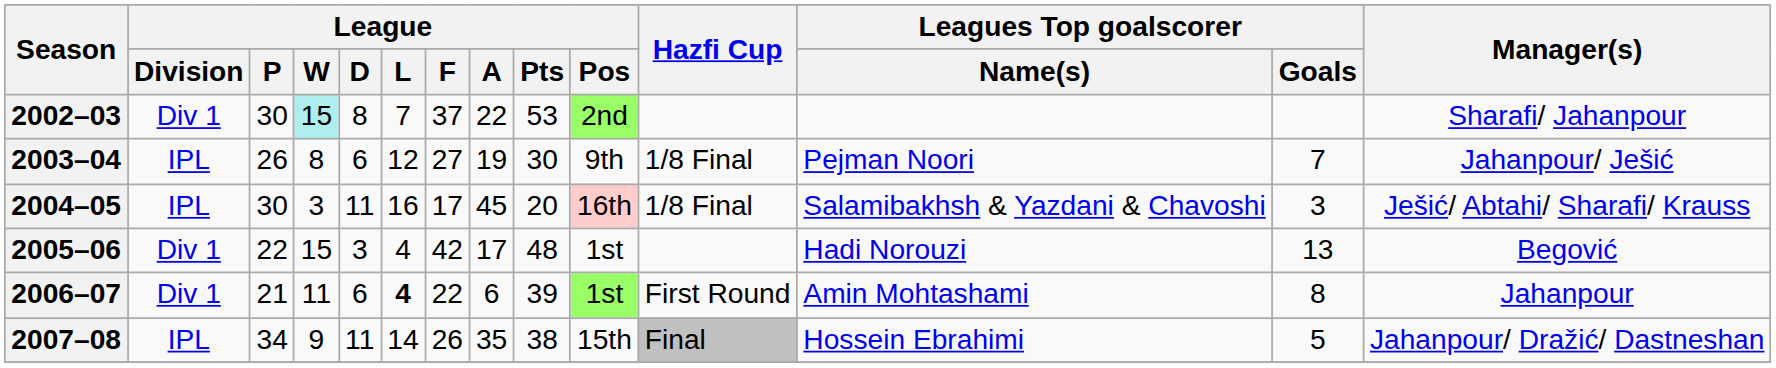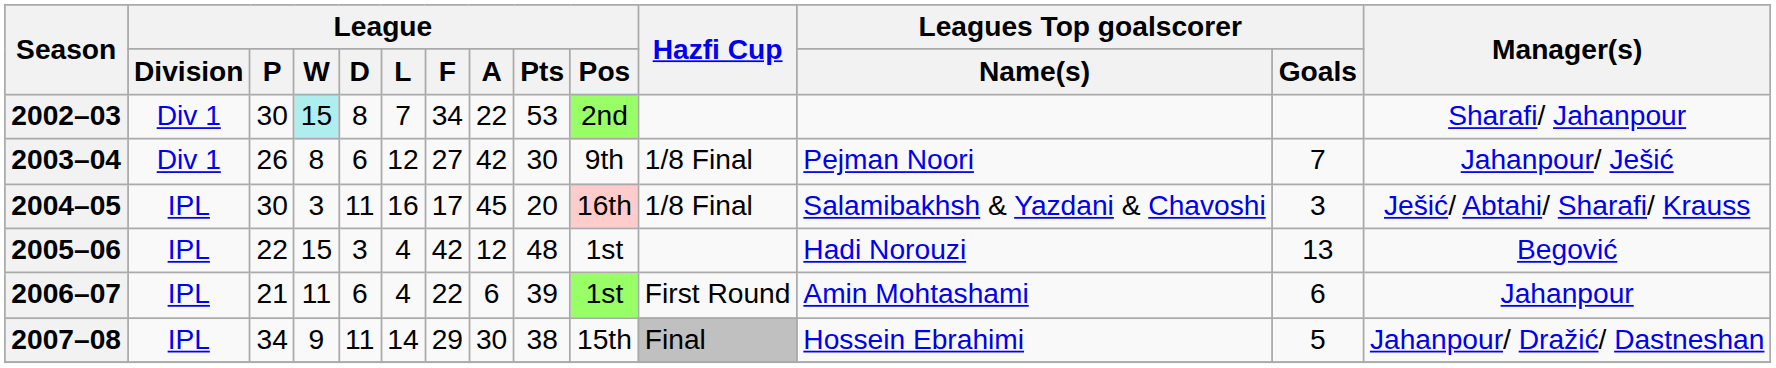2002–03 | League / F: 37 -> 34
2003–04 | League / Division: IPL -> Div 1
2003–04 | League / A: 19 -> 42
2005–06 | League / Division: Div 1 -> IPL
2005–06 | League / A: 17 -> 12
2006–07 | League / Division: Div 1 -> IPL
2006–07 | League / L: bold -> normal
2006–07 | Leagues Top goalscorer / Goals: 8 -> 6
2007–08 | League / F: 26 -> 29
2007–08 | League / A: 35 -> 30
